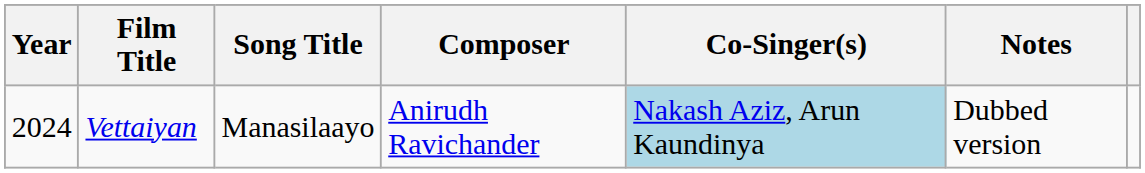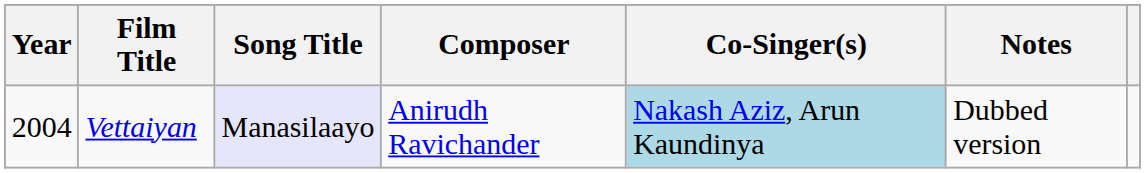Vettaiyan | Year: 2024 -> 2004
Vettaiyan | Song Title: no background -> lavender background
